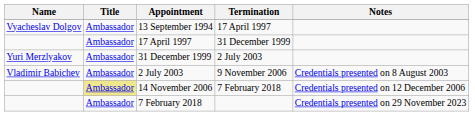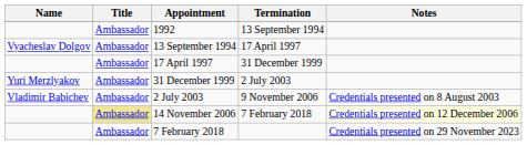+ row: Ambassador | 1992 | 13 September 1994
14 November 2006 | Notes: no background -> lightyellow background
